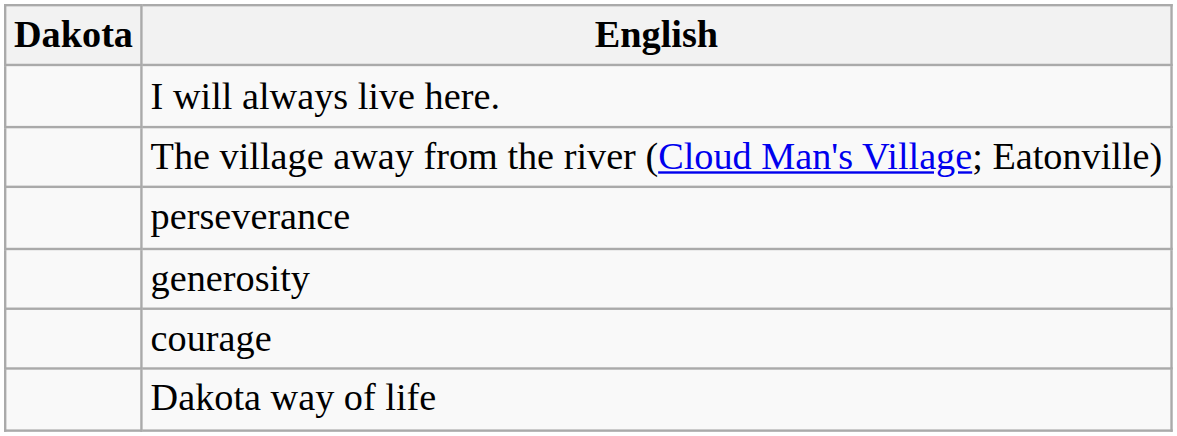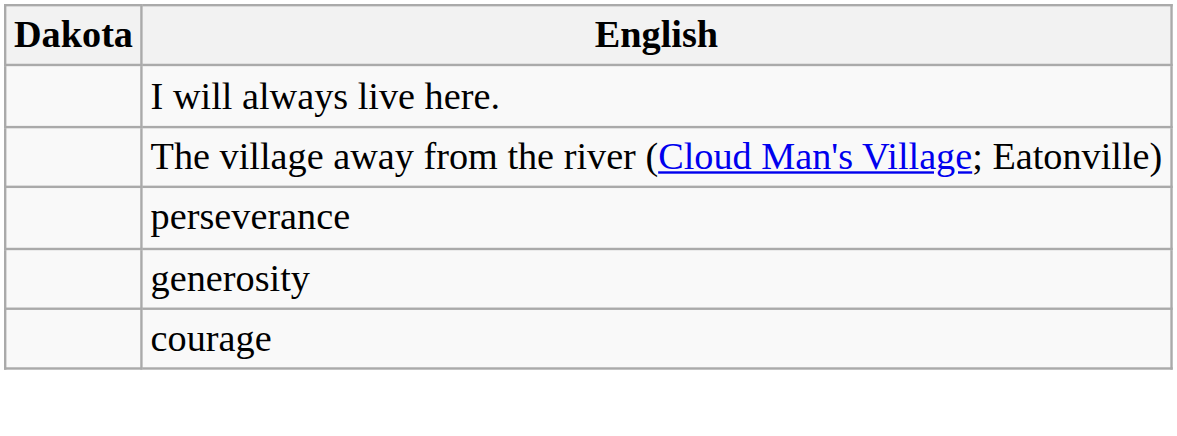- row: Dakota way of life
